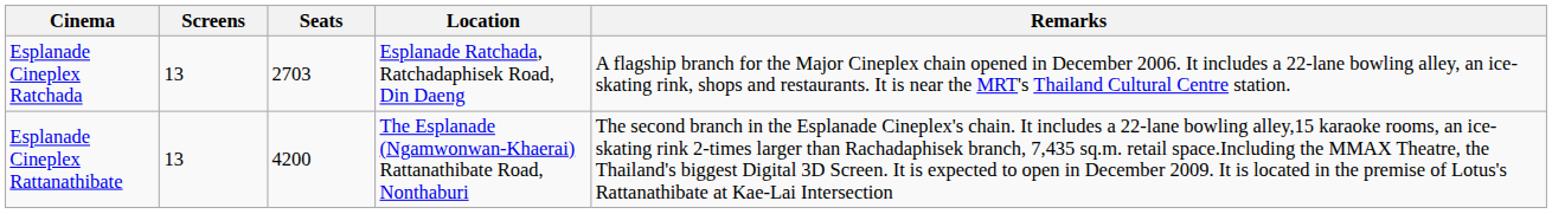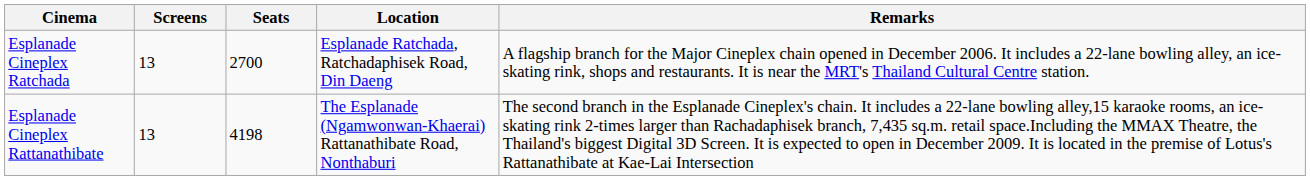Esplanade Cineplex Ratchada | Seats: 2703 -> 2700
Esplanade Cineplex Rattanathibate | Seats: 4200 -> 4198
